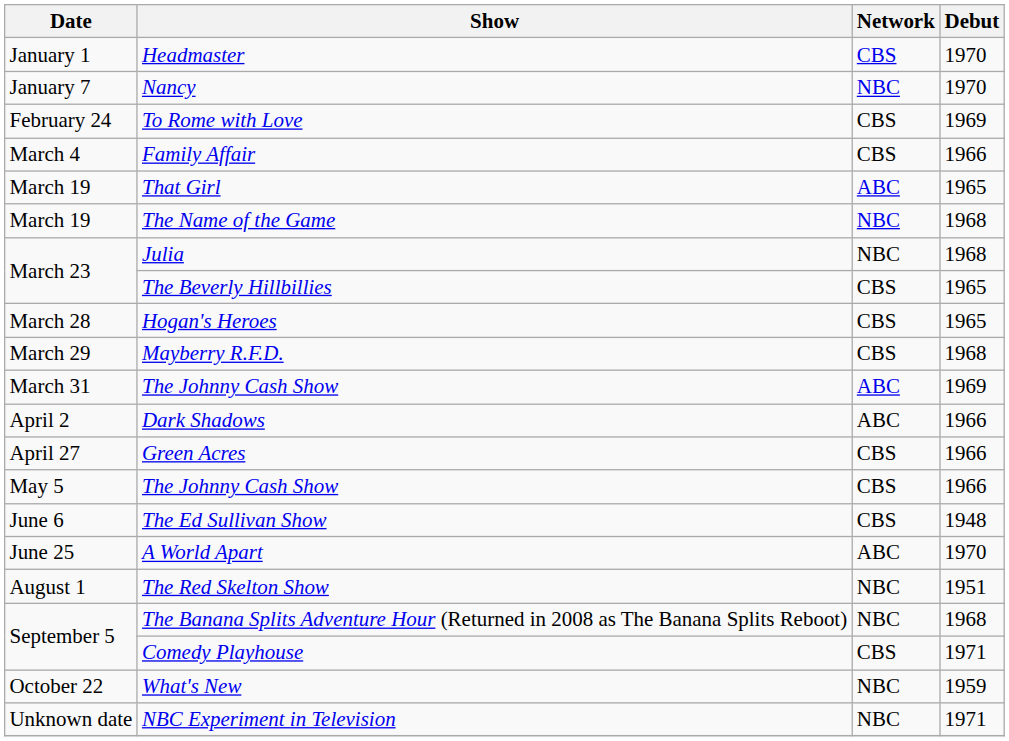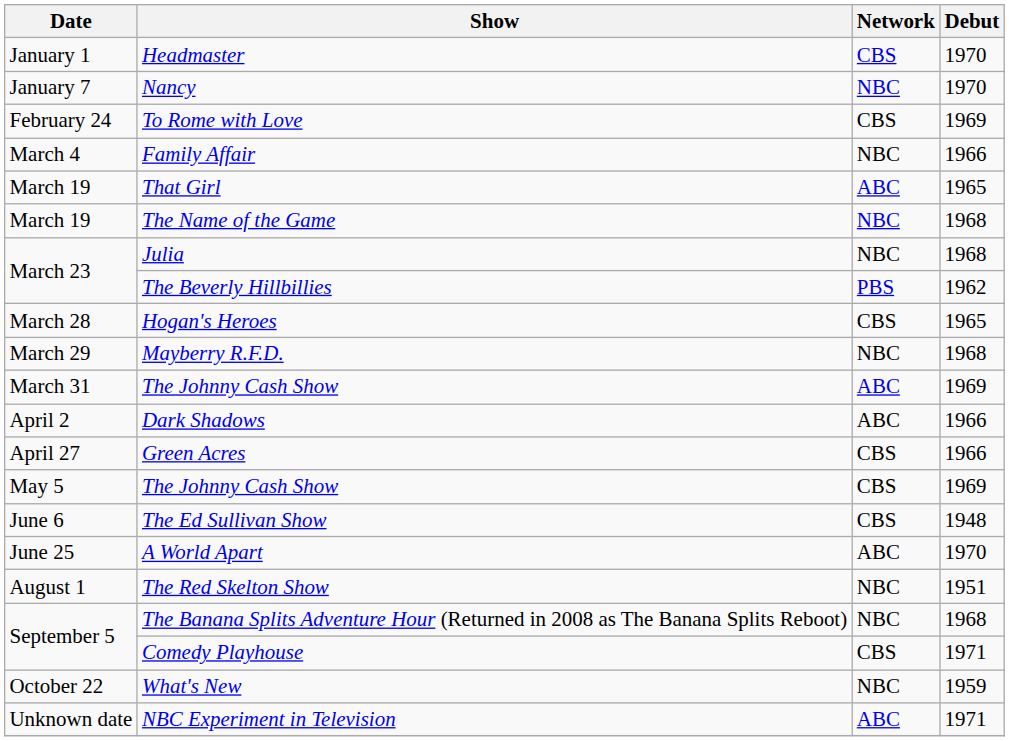Family Affair | Network: CBS -> NBC
The Beverly Hillbillies | Network: CBS -> PBS
The Beverly Hillbillies | Debut: 1965 -> 1962
Mayberry R.F.D. | Network: CBS -> NBC
May 5 / The Johnny Cash Show | Debut: 1966 -> 1969
NBC Experiment in Television | Network: NBC -> ABC
